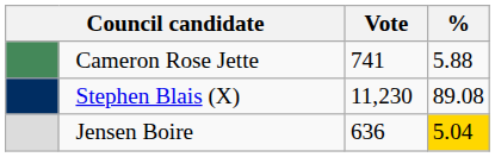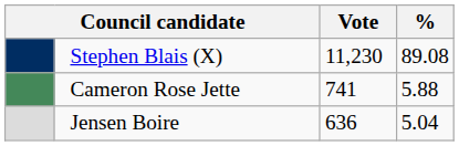rows swapped: Stephen Blais (X) <-> Cameron Rose Jette
Jensen Boire | %: gold background -> no background
